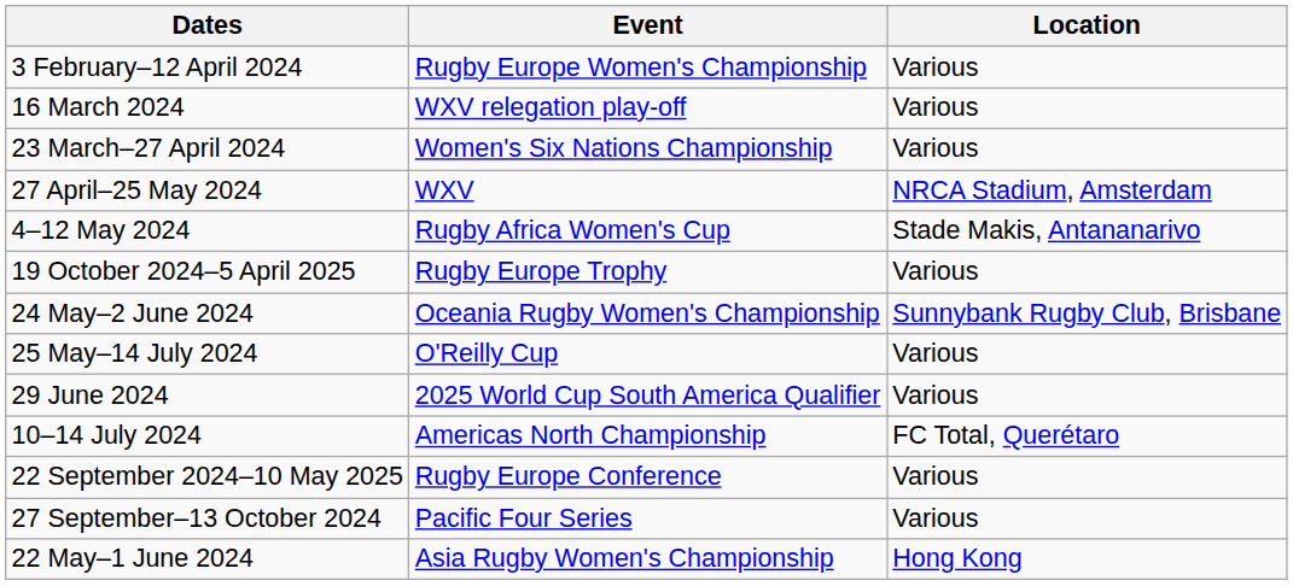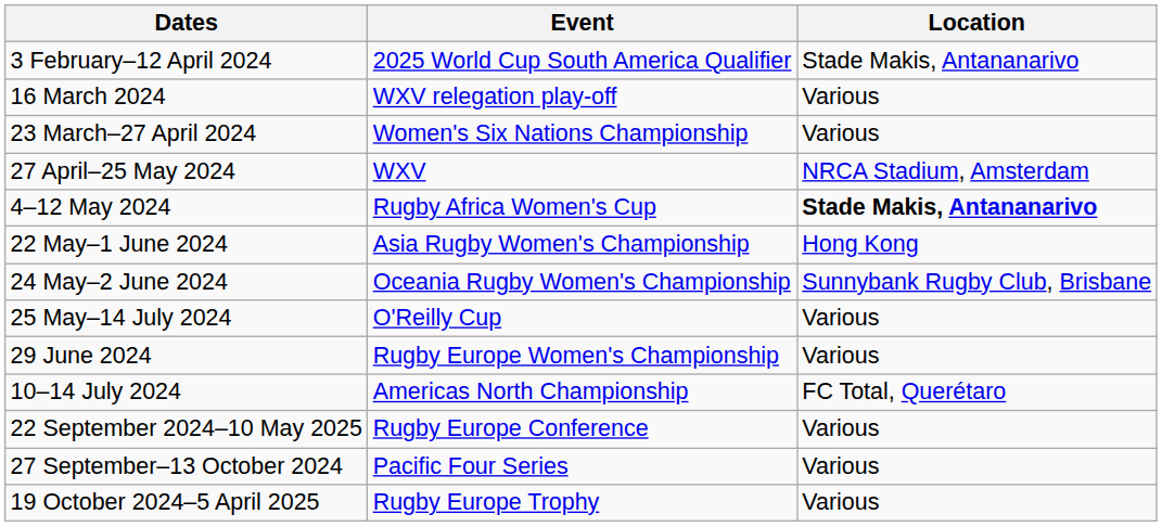3 February–12 April 2024 | Event: Rugby Europe Women's Championship -> 2025 World Cup South America Qualifier
3 February–12 April 2024 | Location: Various -> Stade Makis, Antananarivo
4–12 May 2024 | Location: normal -> bold
rows swapped: 22 May–1 June 2024 <-> 19 October 2024–5 April 2025
29 June 2024 | Event: 2025 World Cup South America Qualifier -> Rugby Europe Women's Championship
